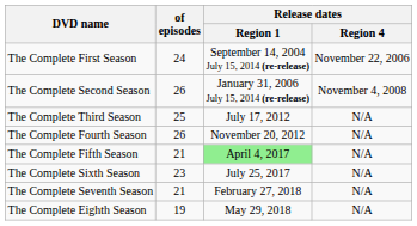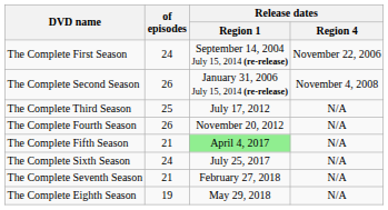The Complete Sixth Season | of episodes: 23 -> 24
